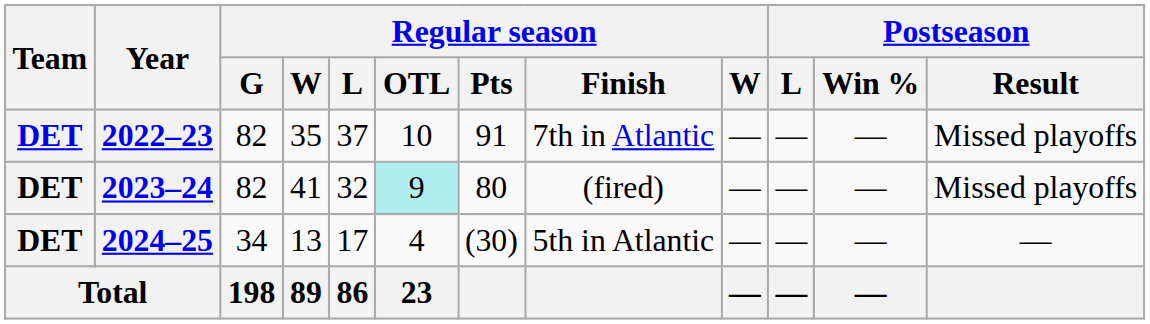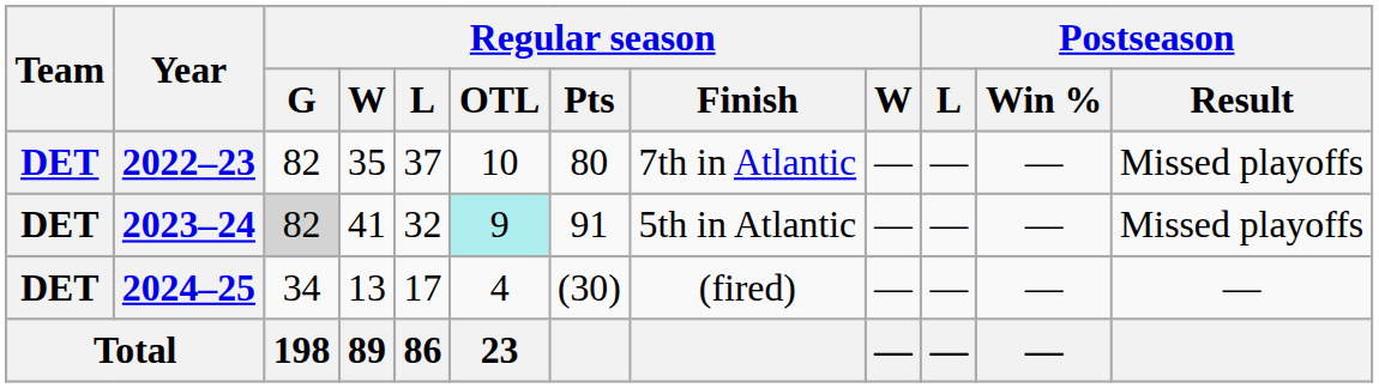2022–23 | Regular season / Pts: 91 -> 80
2023–24 | Regular season / G: no background -> lightgrey background
2023–24 | Regular season / Pts: 80 -> 91
2023–24 | Regular season / Finish: (fired) -> 5th in Atlantic
2024–25 | Regular season / Finish: 5th in Atlantic -> (fired)
